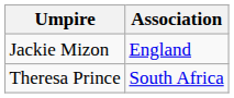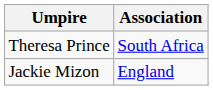rows swapped: Jackie Mizon <-> Theresa Prince
